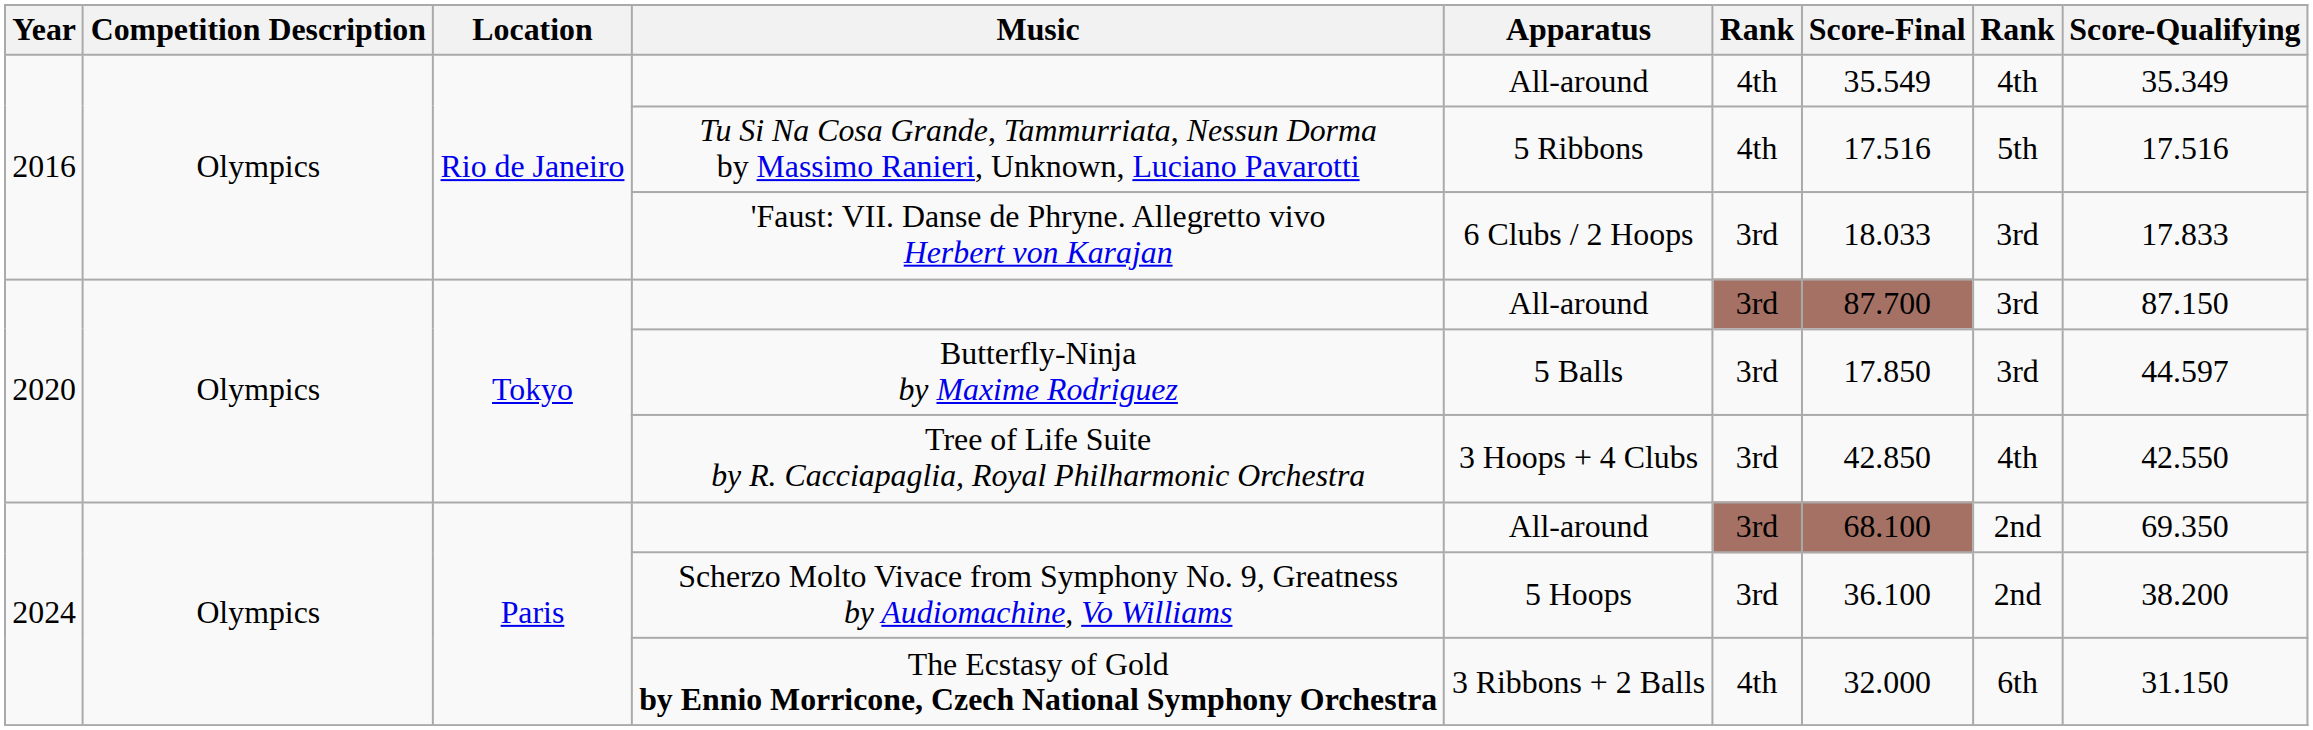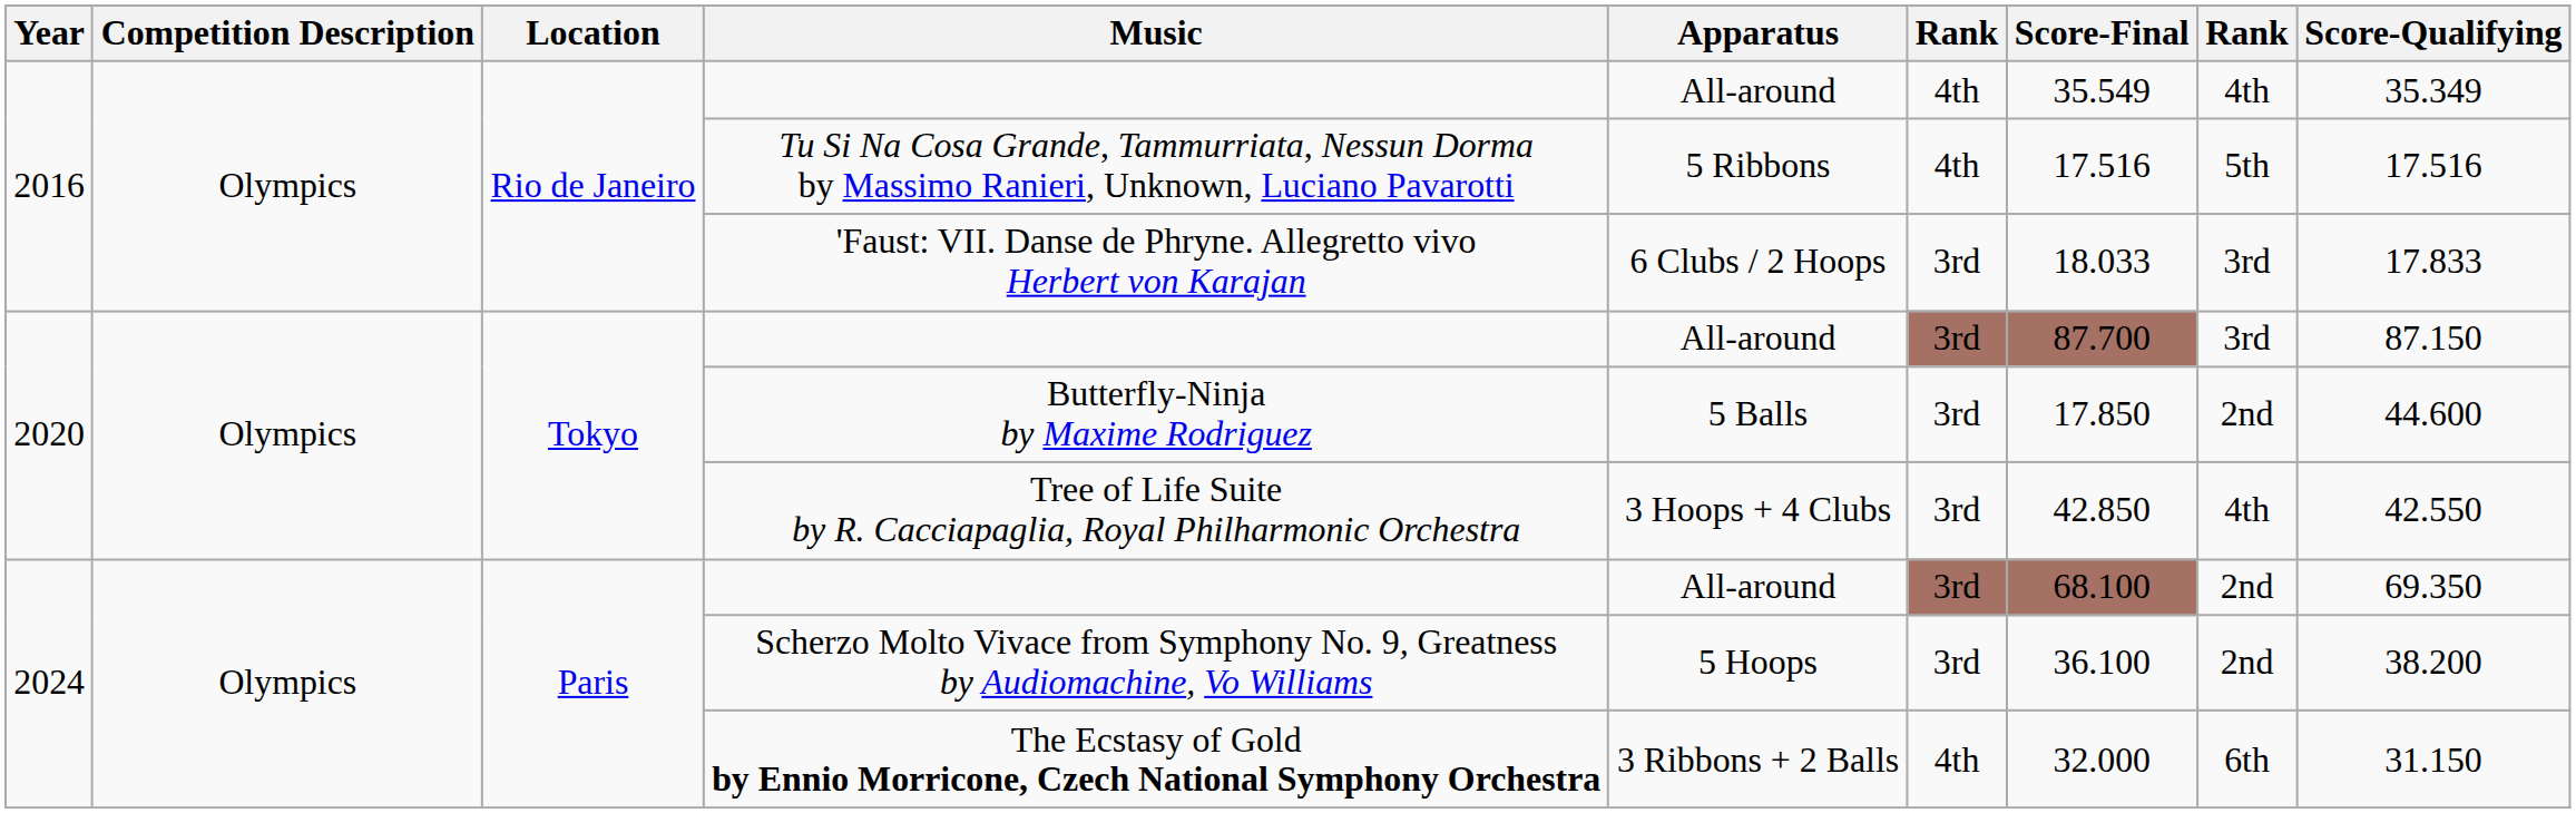Butterfly-Ninja by Maxime Rodriguez | column 8: 3rd -> 2nd
Butterfly-Ninja by Maxime Rodriguez | Score-Qualifying: 44.597 -> 44.600
